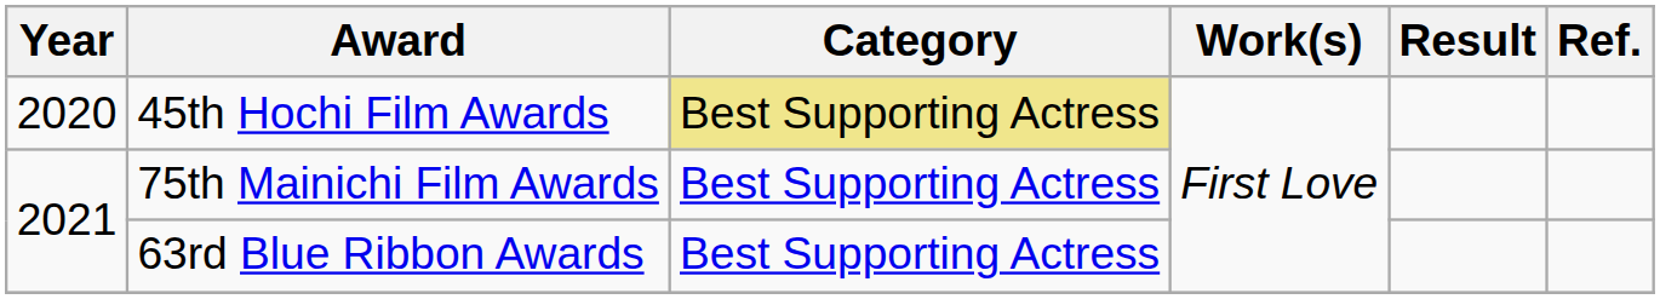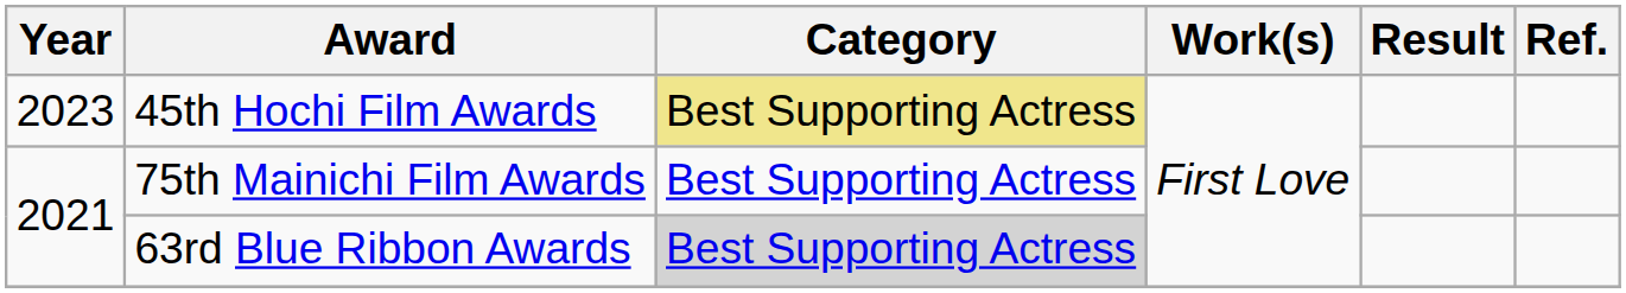45th Hochi Film Awards | Year: 2020 -> 2023
63rd Blue Ribbon Awards | Category: no background -> lightgrey background
